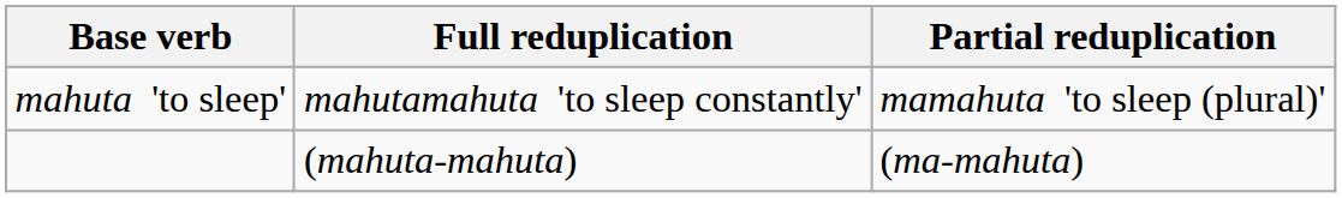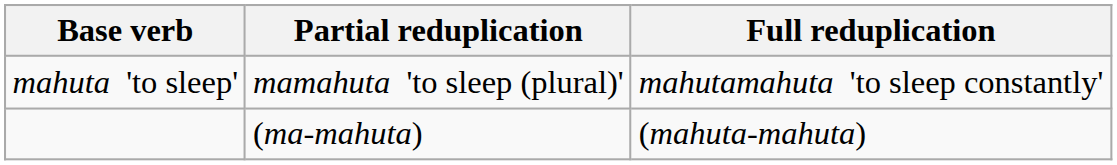columns swapped: Full reduplication <-> Partial reduplication
